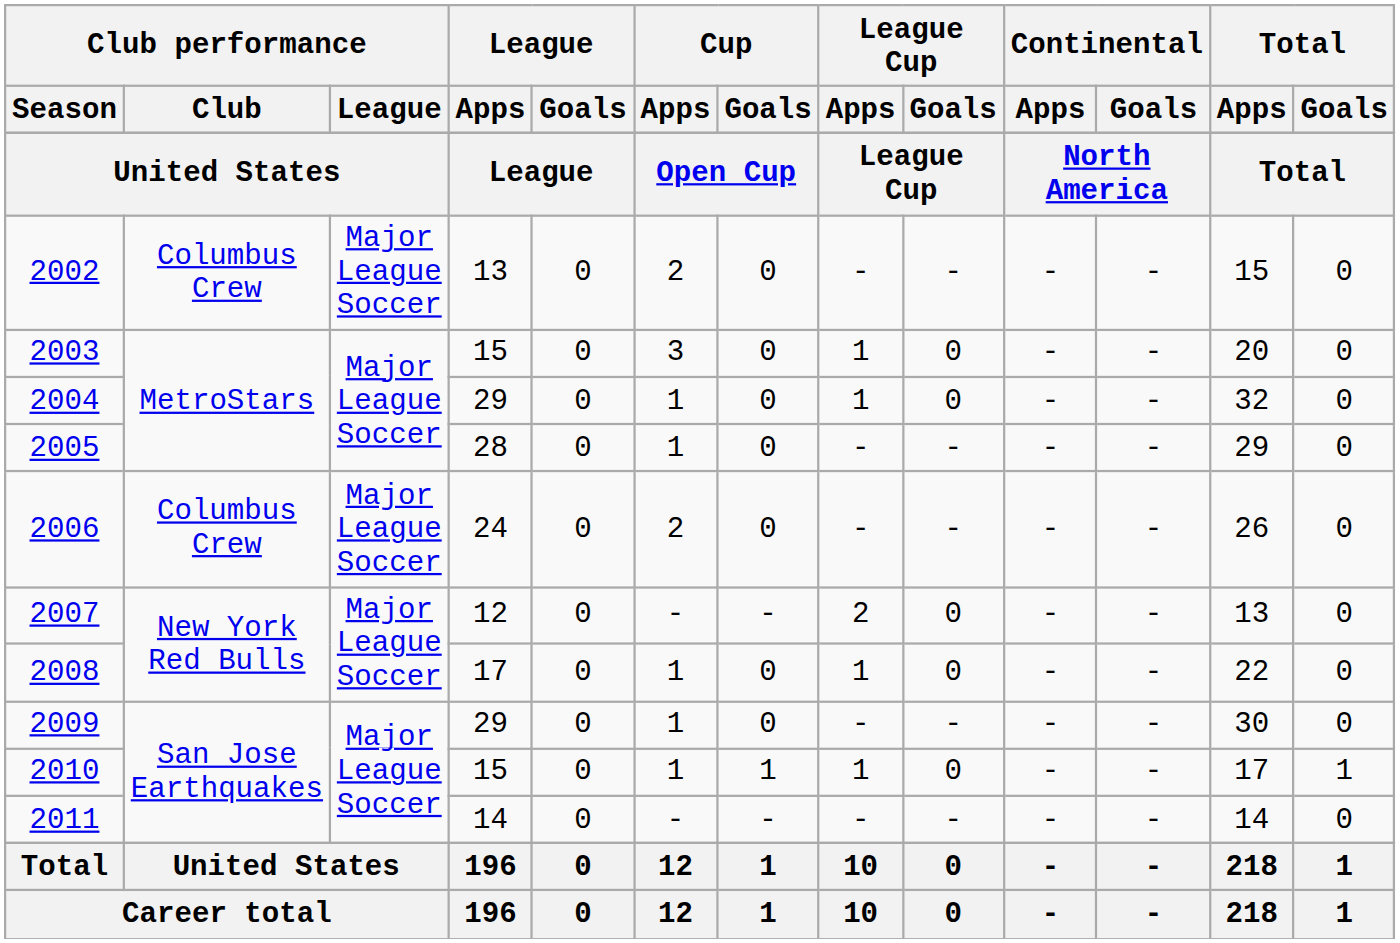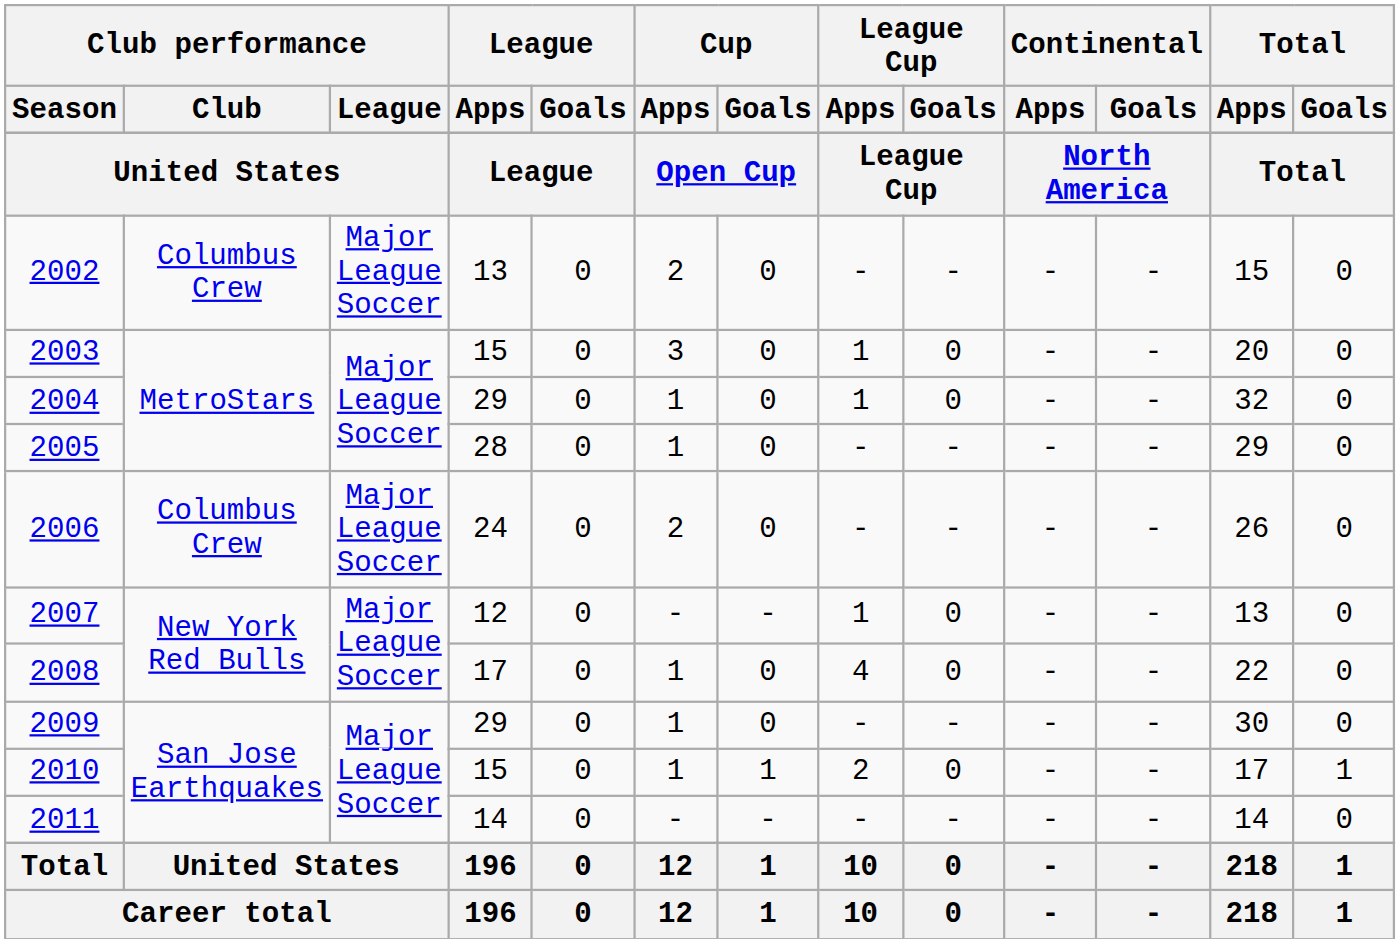2007 | League Cup / Apps: 2 -> 1
2008 | League Cup / Apps: 1 -> 4
2010 | League Cup / Apps: 1 -> 2
